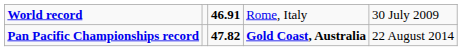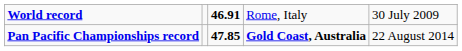Pan Pacific Championships record | column 3: 47.82 -> 47.85
